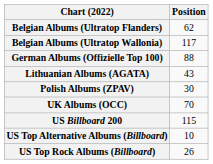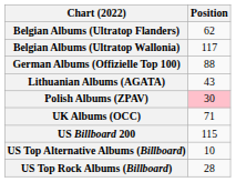Polish Albums (ZPAV) | Position: no background -> pink background
UK Albums (OCC) | Position: 70 -> 71
US Top Rock Albums (Billboard) | Position: 26 -> 28
